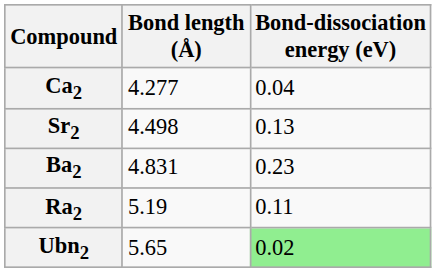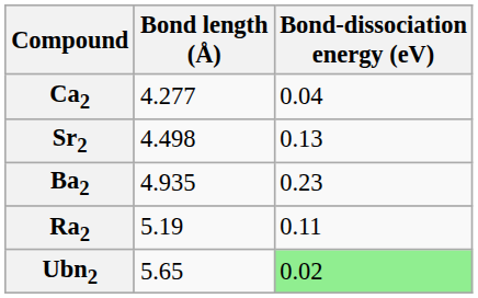Ba2 | Bond length (Å): 4.831 -> 4.935
